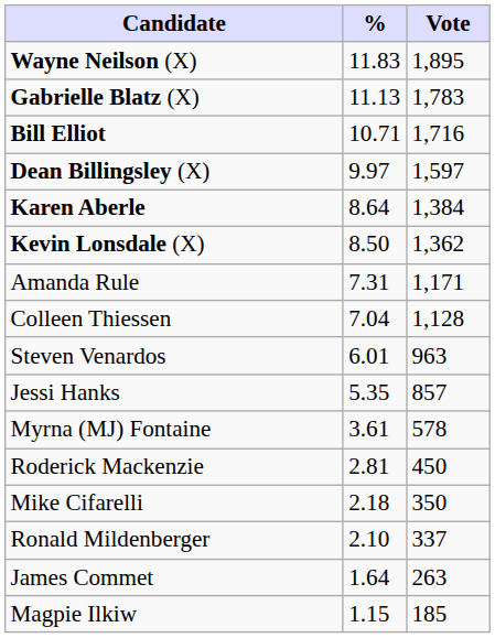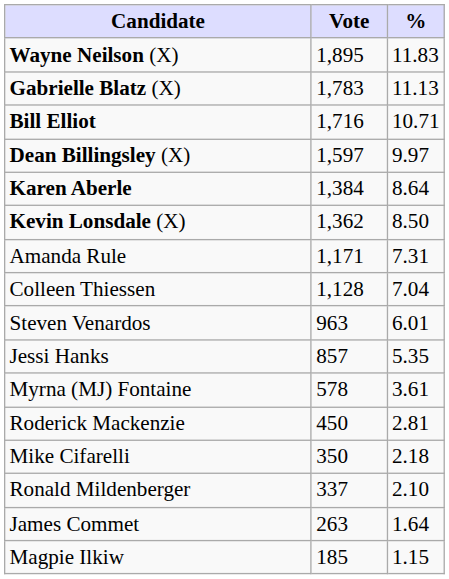columns swapped: Vote <-> %
